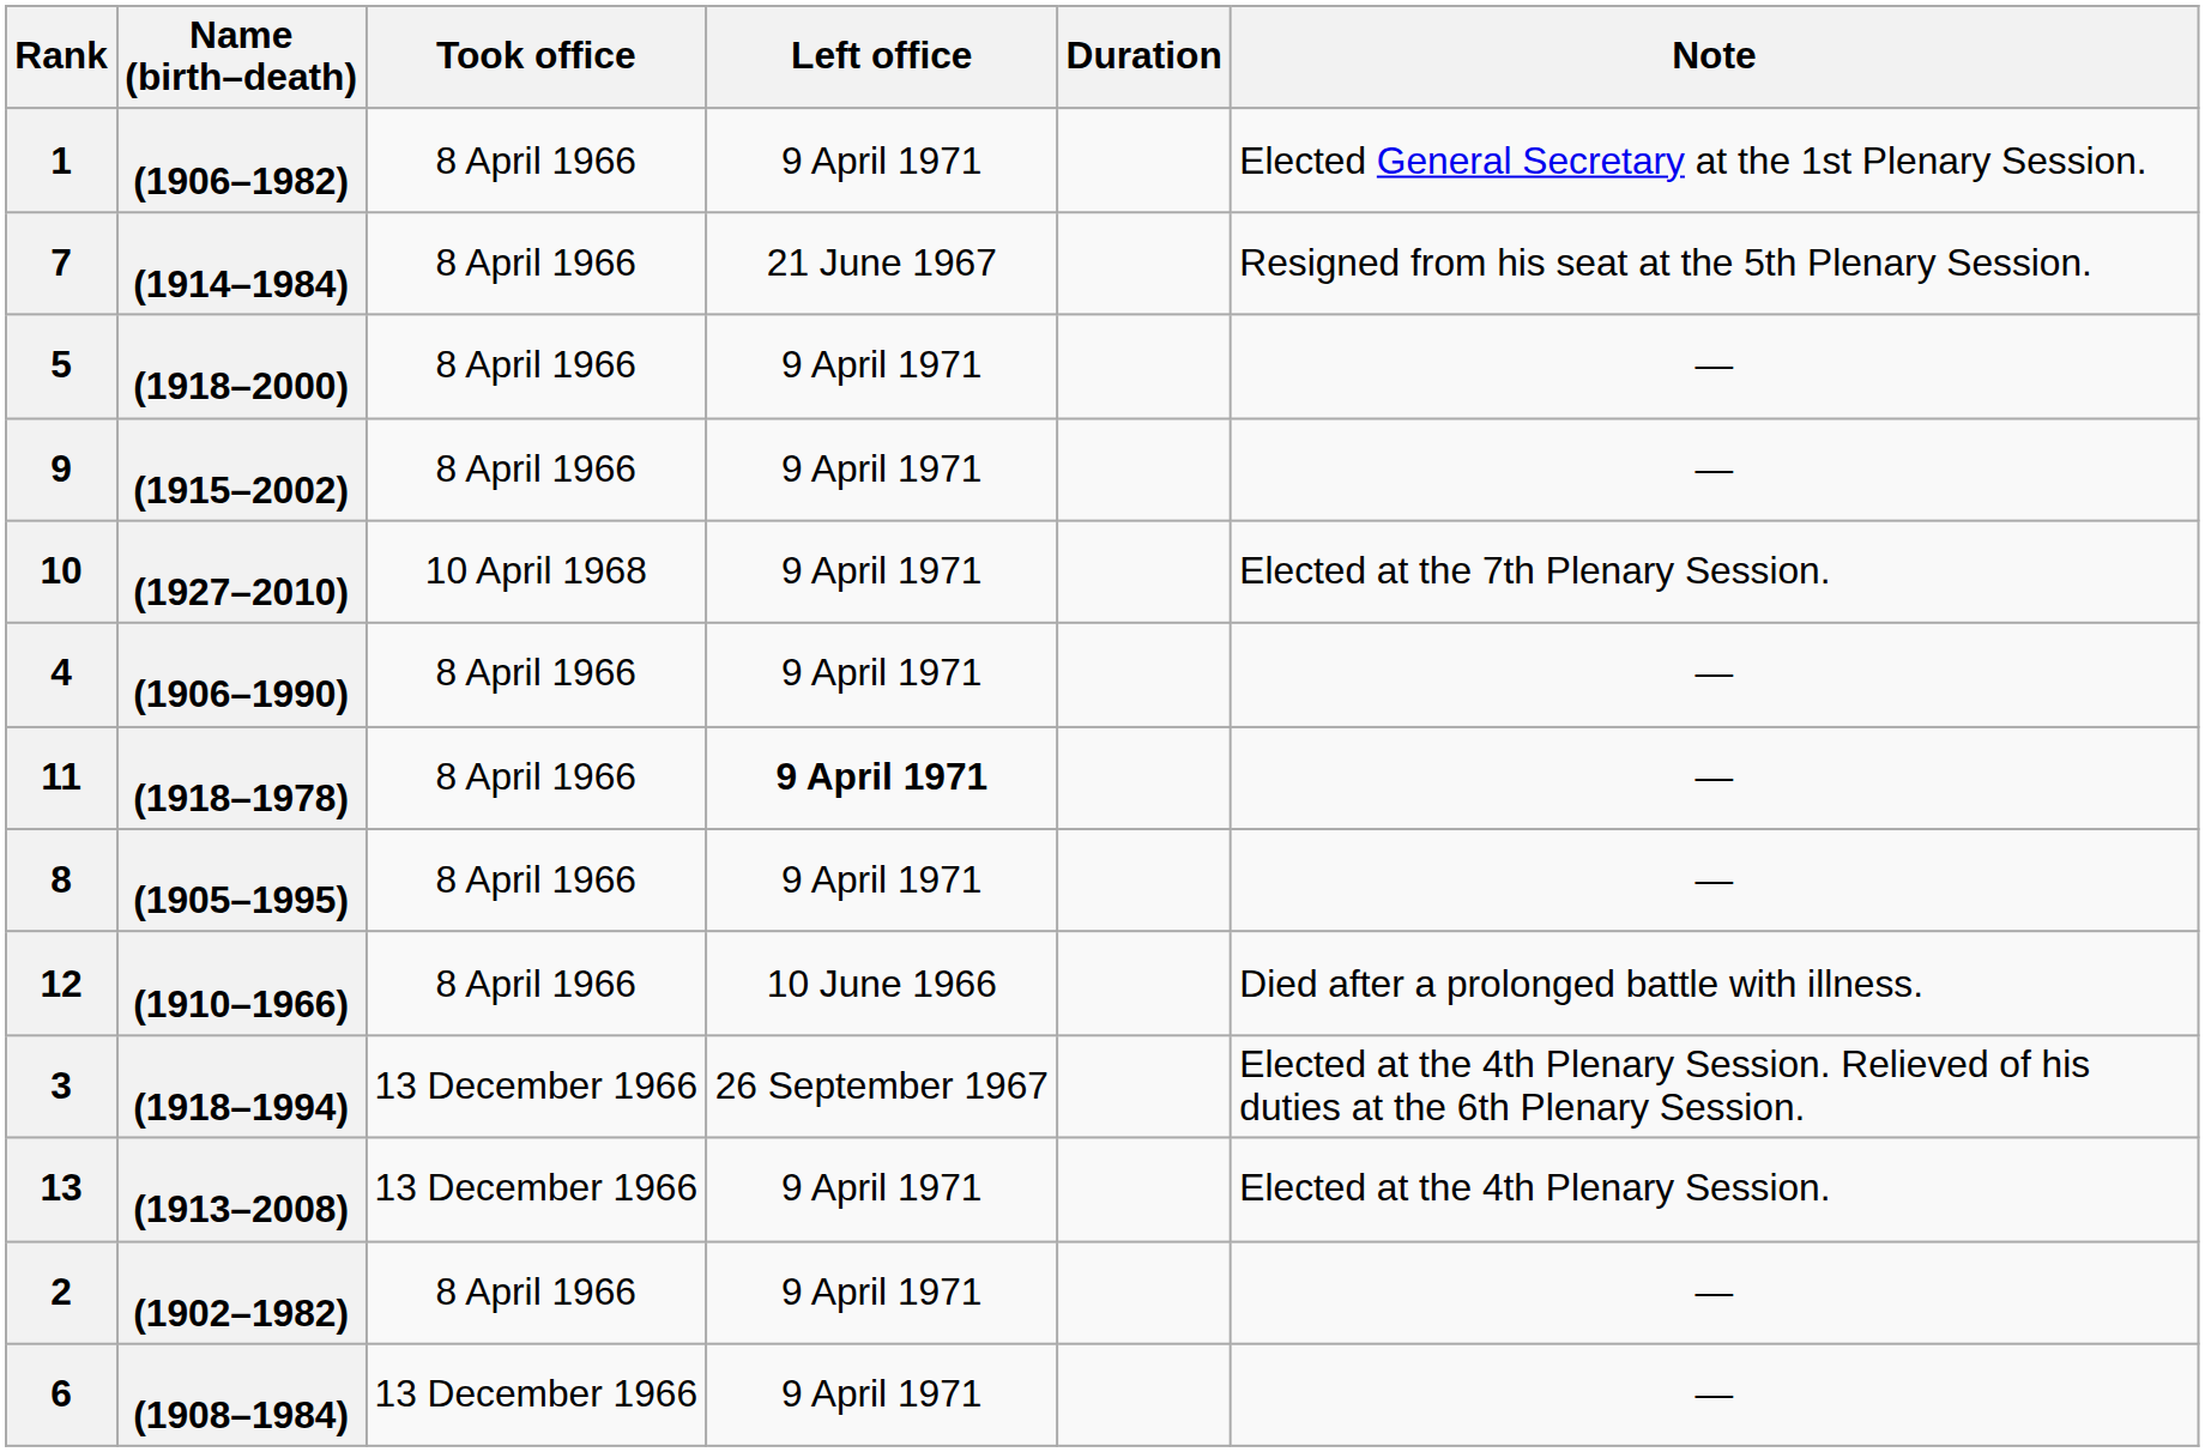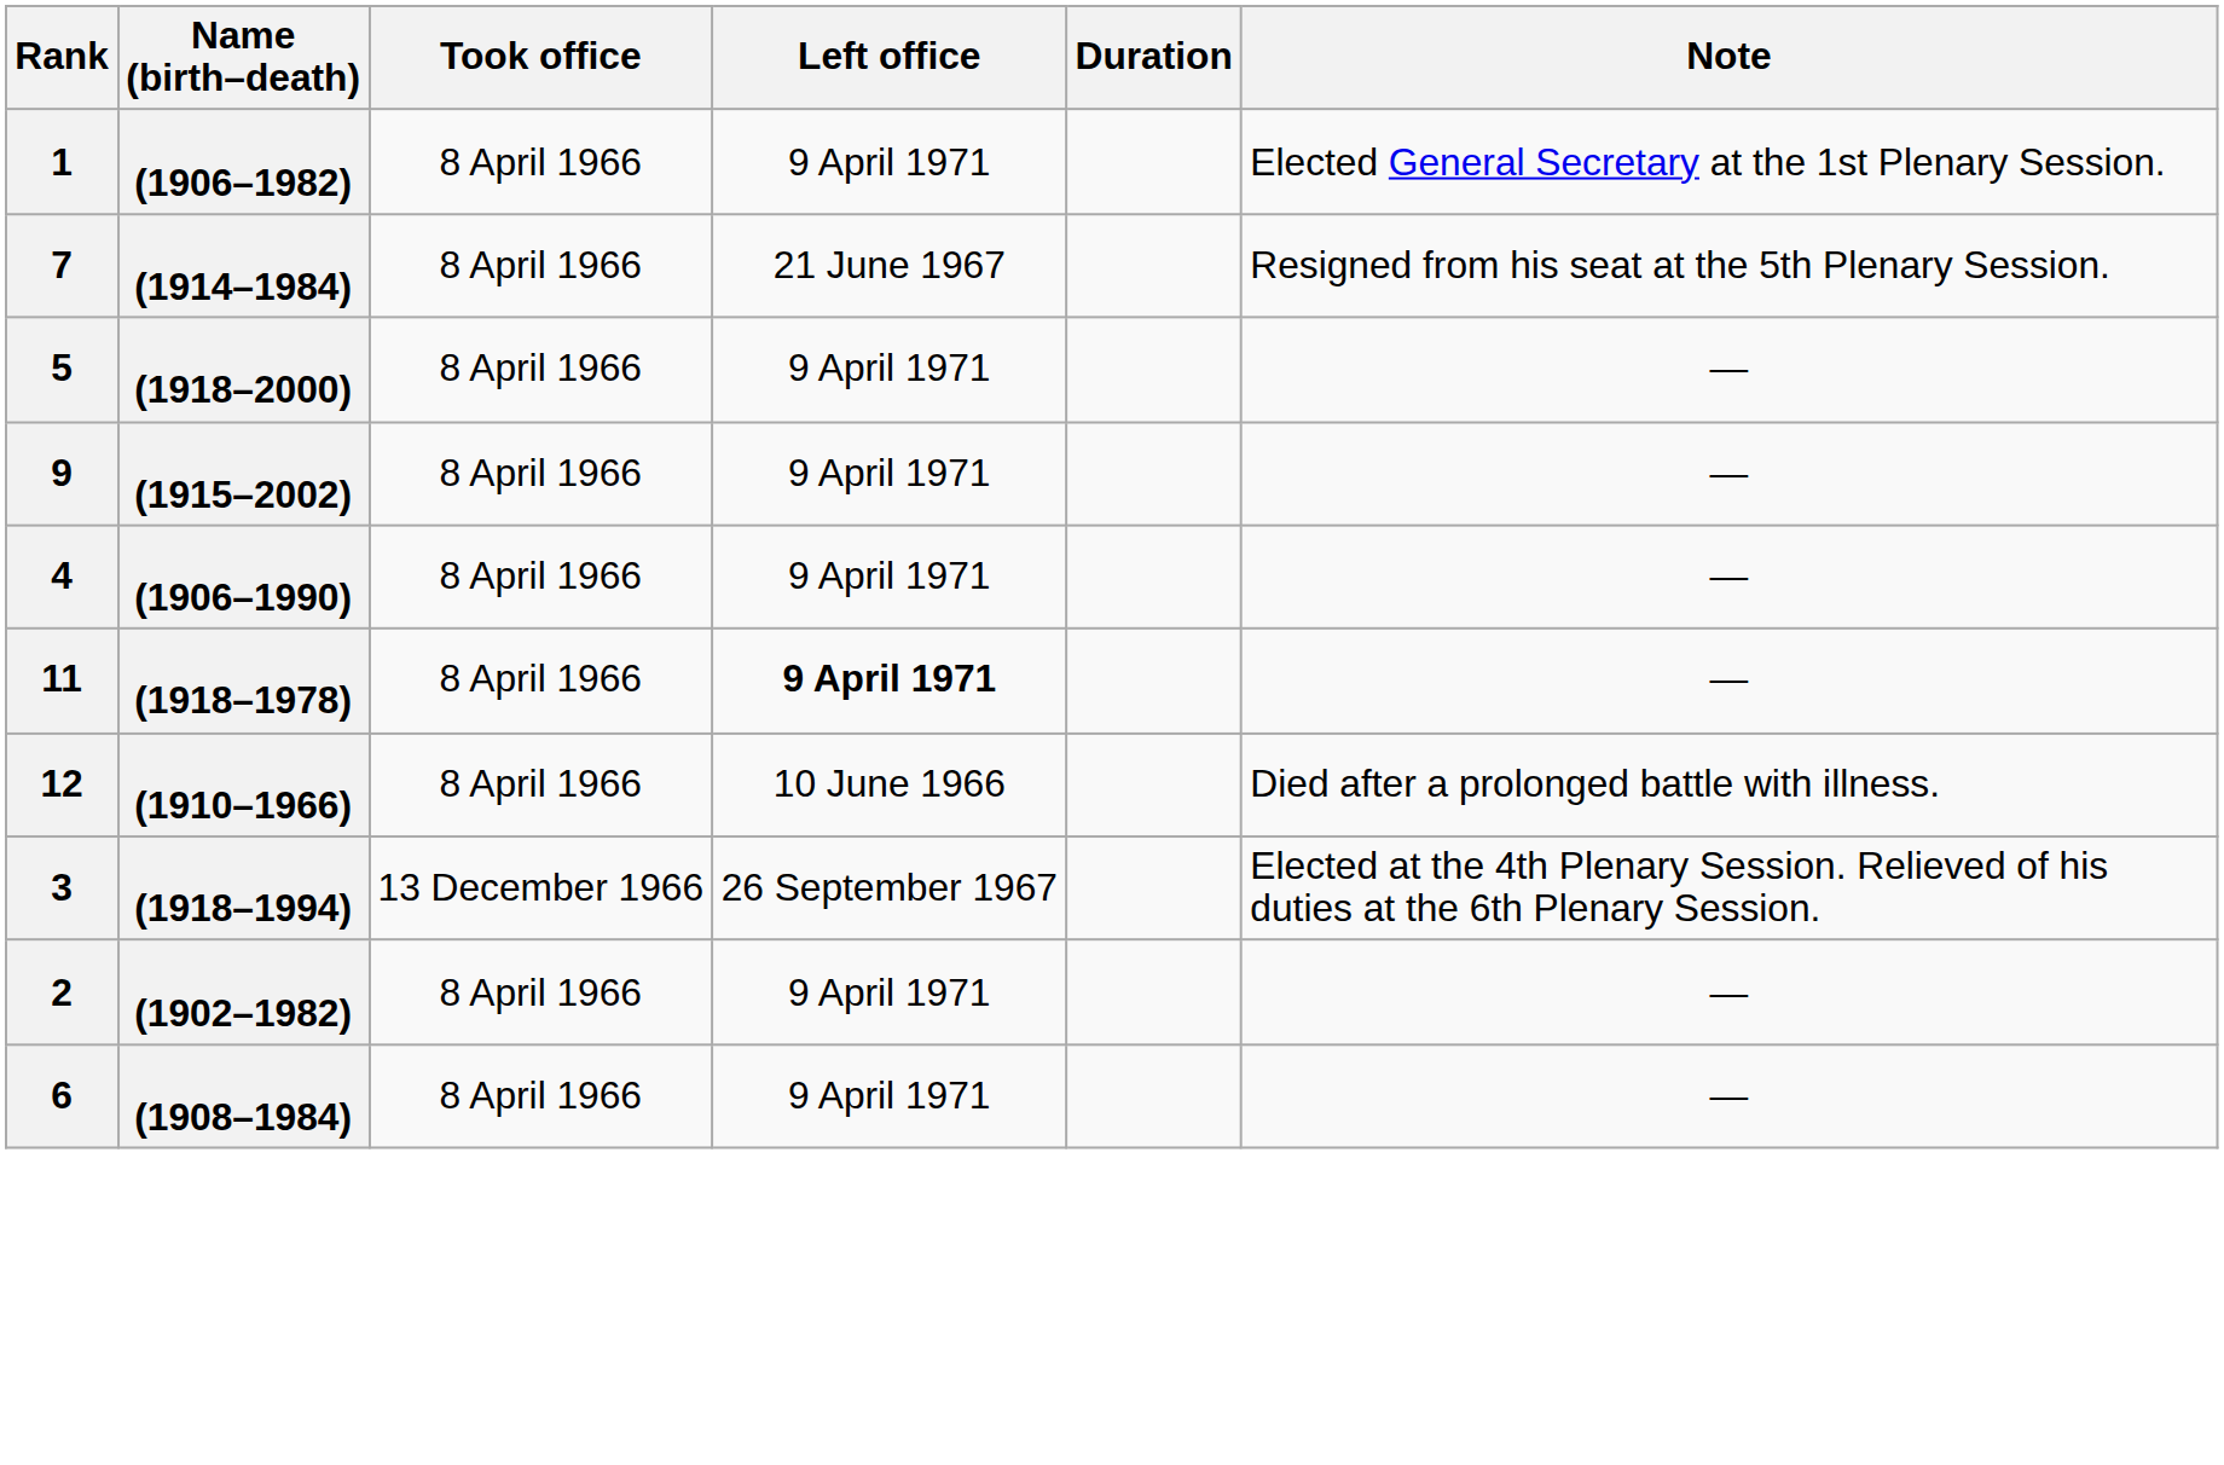- row: 10 | (1927–2010) | 10 April 1968 | 9 April 1971 | Elected at the 7th Plenary Session.
- row: 8 | (1905–1995) | 8 April 1966 | 9 April 1971 | —
- row: 13 | (1913–2008) | 13 December 1966 | 9 April 1971 | Elected at the 4th Plenary Session.
6 | Took office: 13 December 1966 -> 8 April 1966
